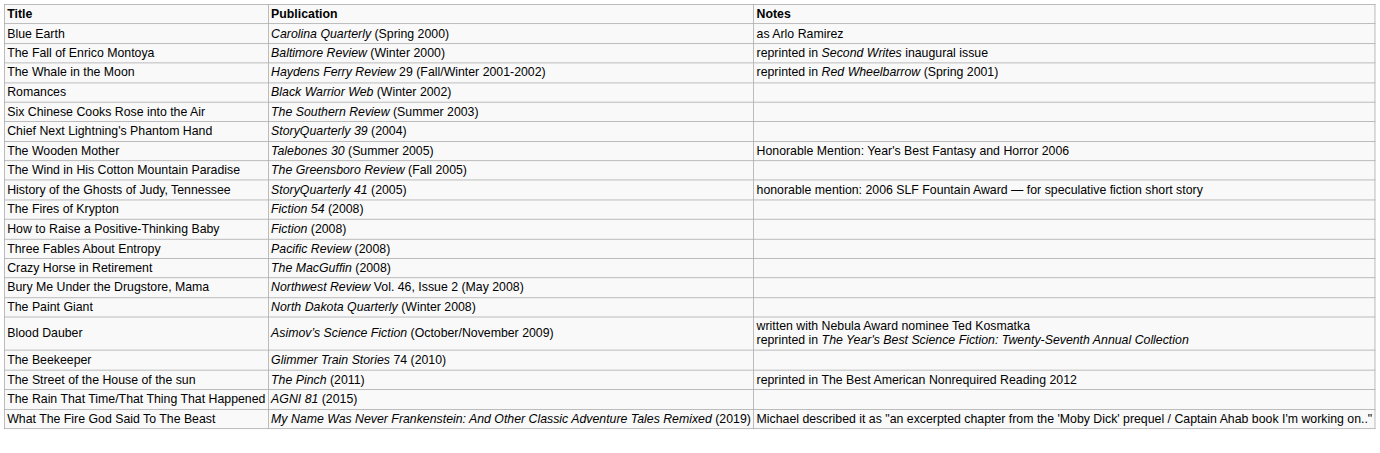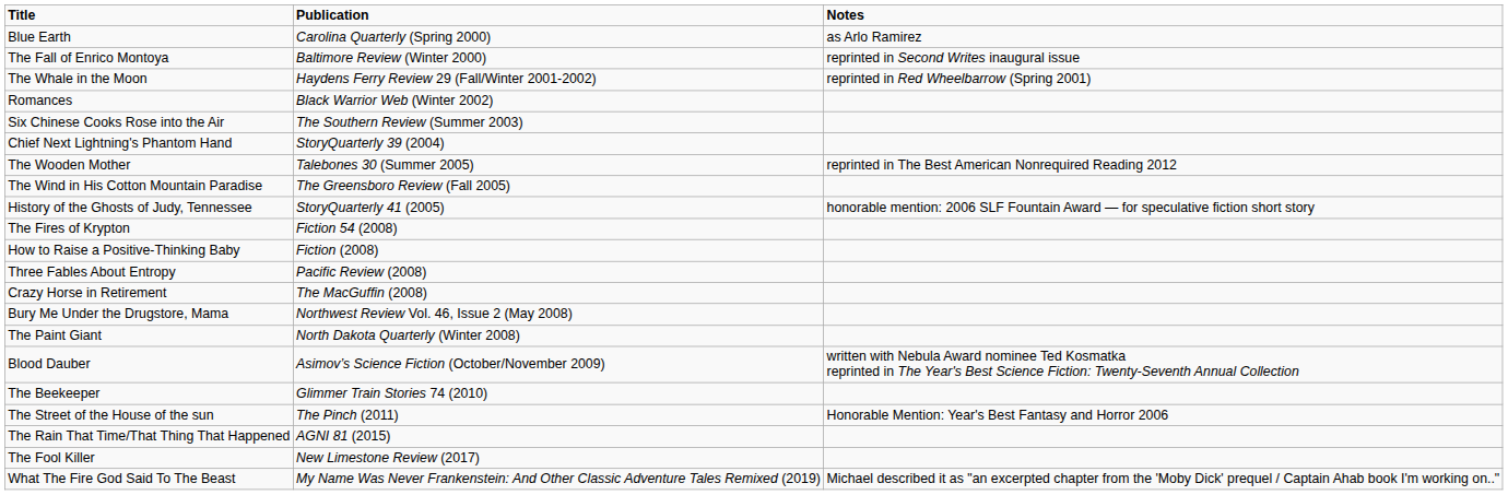The Wooden Mother | Notes: Honorable Mention: Year's Best Fantasy and Horror 2006 -> reprinted in The Best American Nonrequired Reading 2012
The Street of the House of the sun | Notes: reprinted in The Best American Nonrequired Reading 2012 -> Honorable Mention: Year's Best Fantasy and Horror 2006
+ row: The Fool Killer | New Limestone Review (2017)
